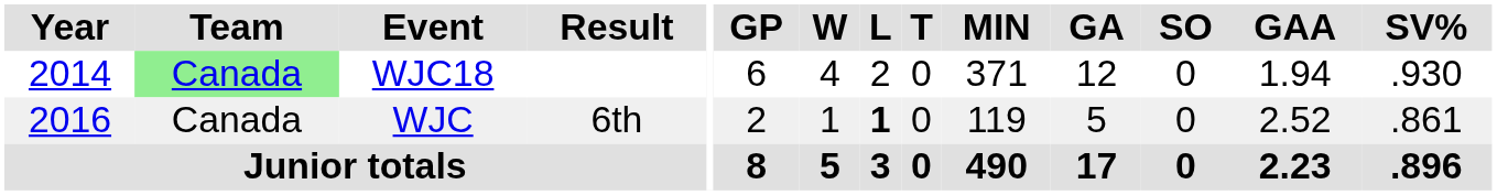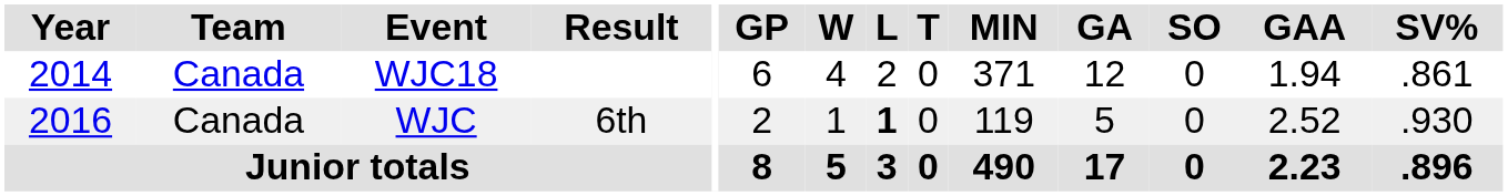WJC18 | Team: lightgreen background -> no background
WJC18 | SV%: .930 -> .861
WJC | SV%: .861 -> .930
